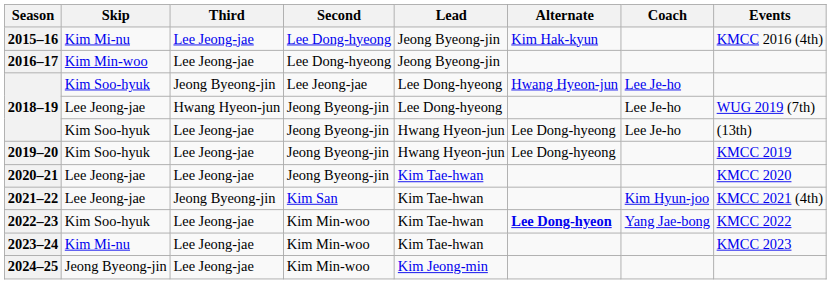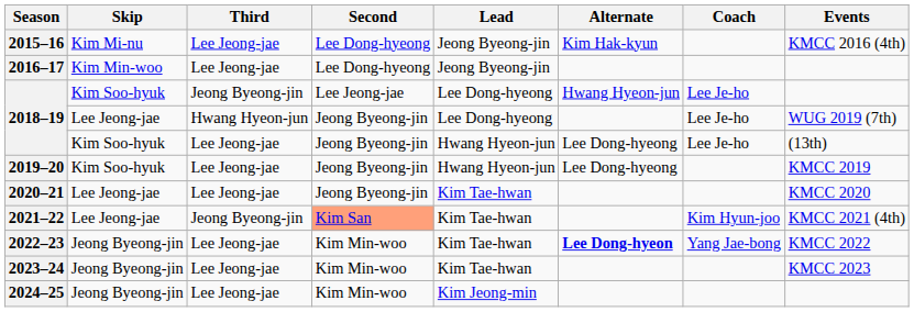2021–22 | Second: no background -> lightsalmon background
2022–23 | Skip: Kim Soo-hyuk -> Jeong Byeong-jin
2023–24 | Skip: Kim Mi-nu -> Jeong Byeong-jin
